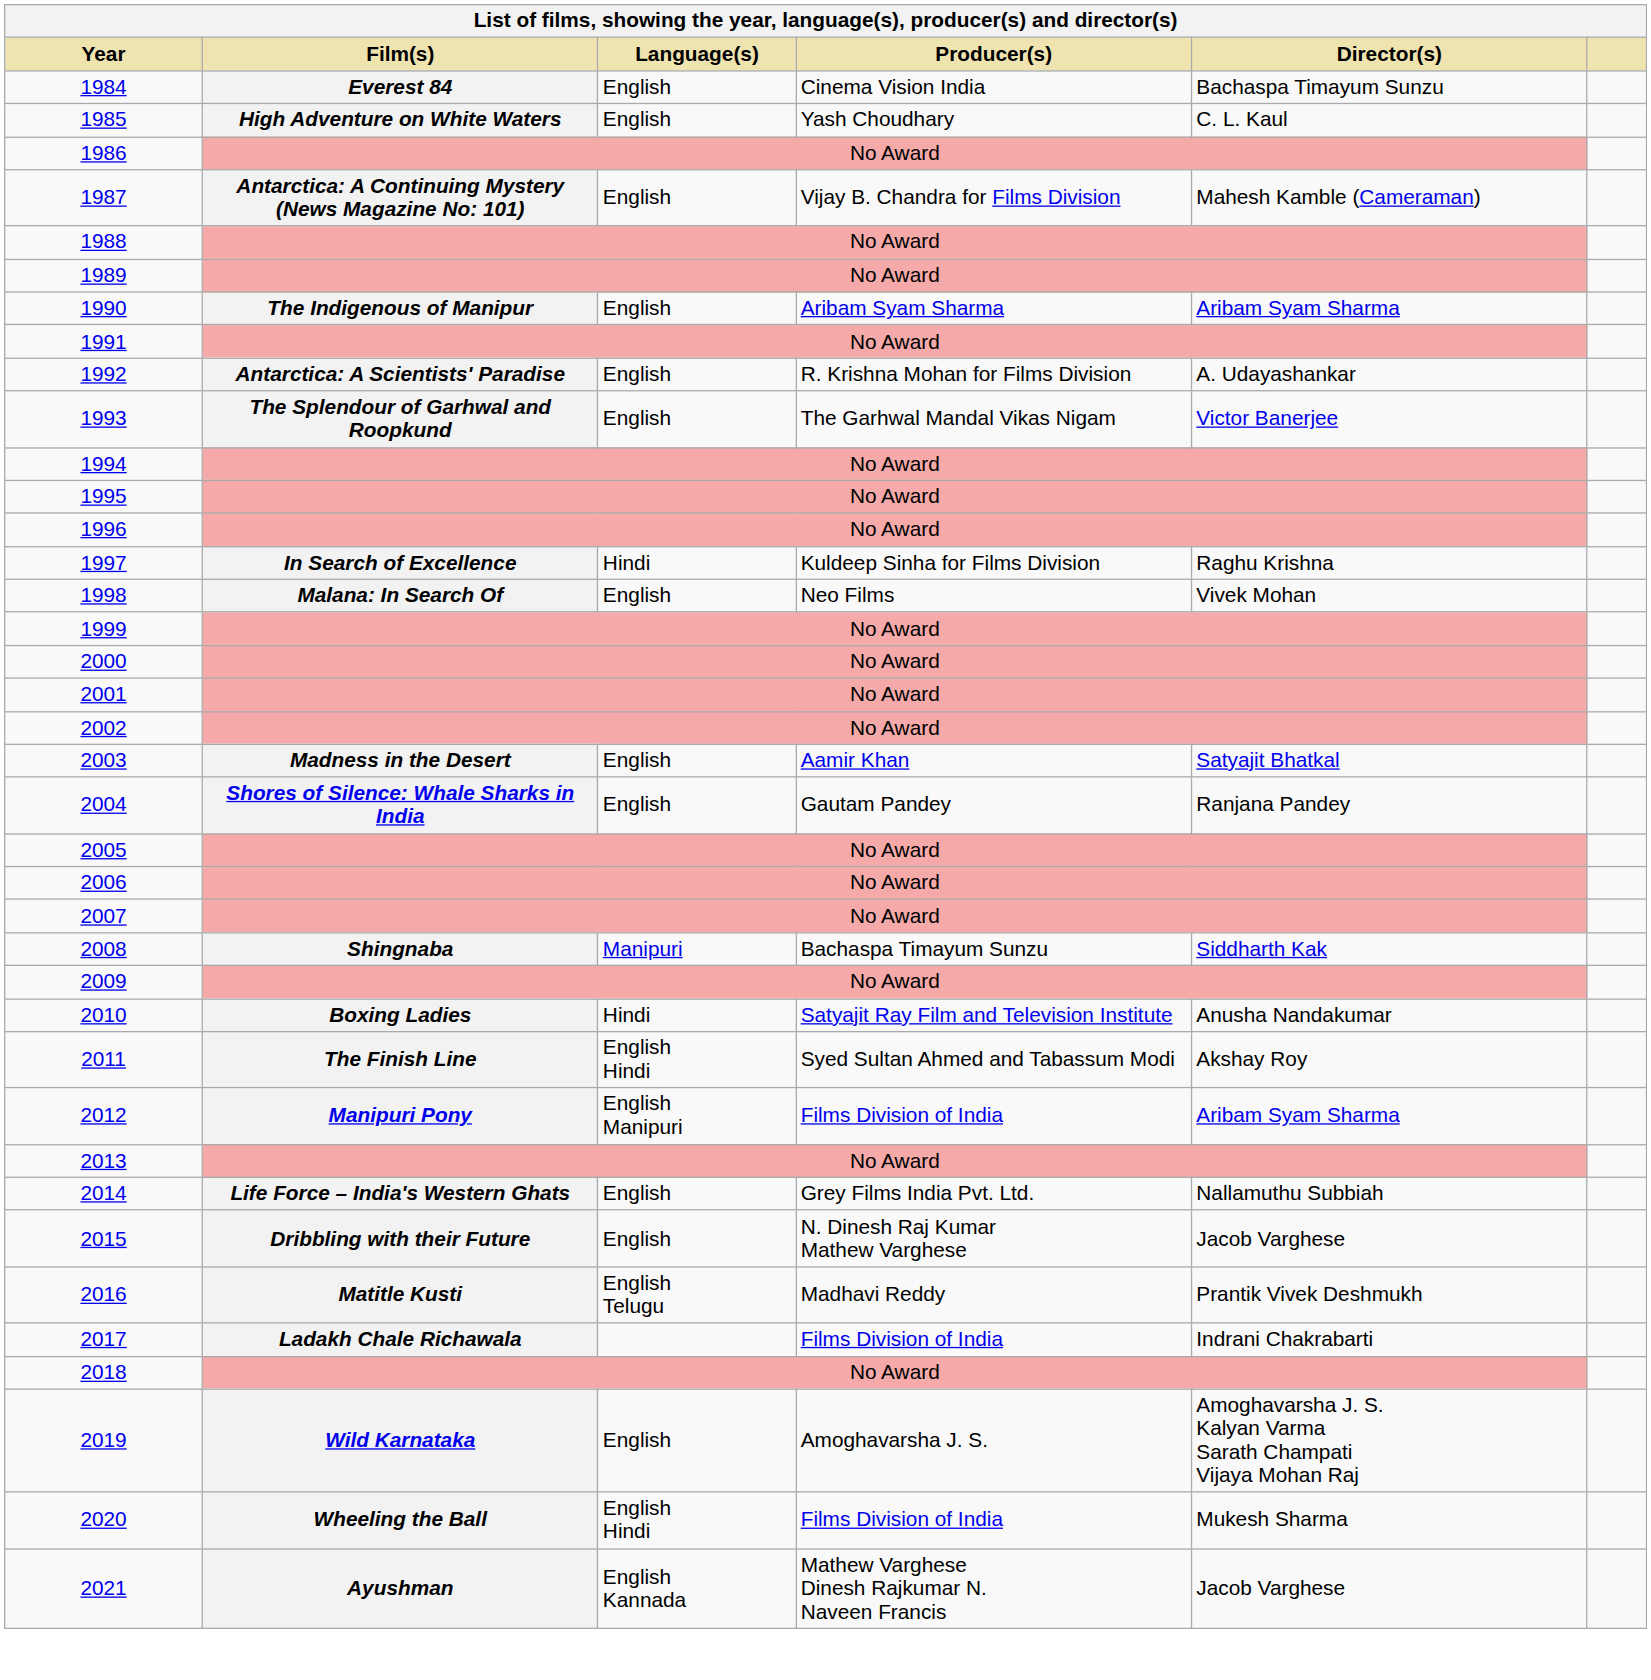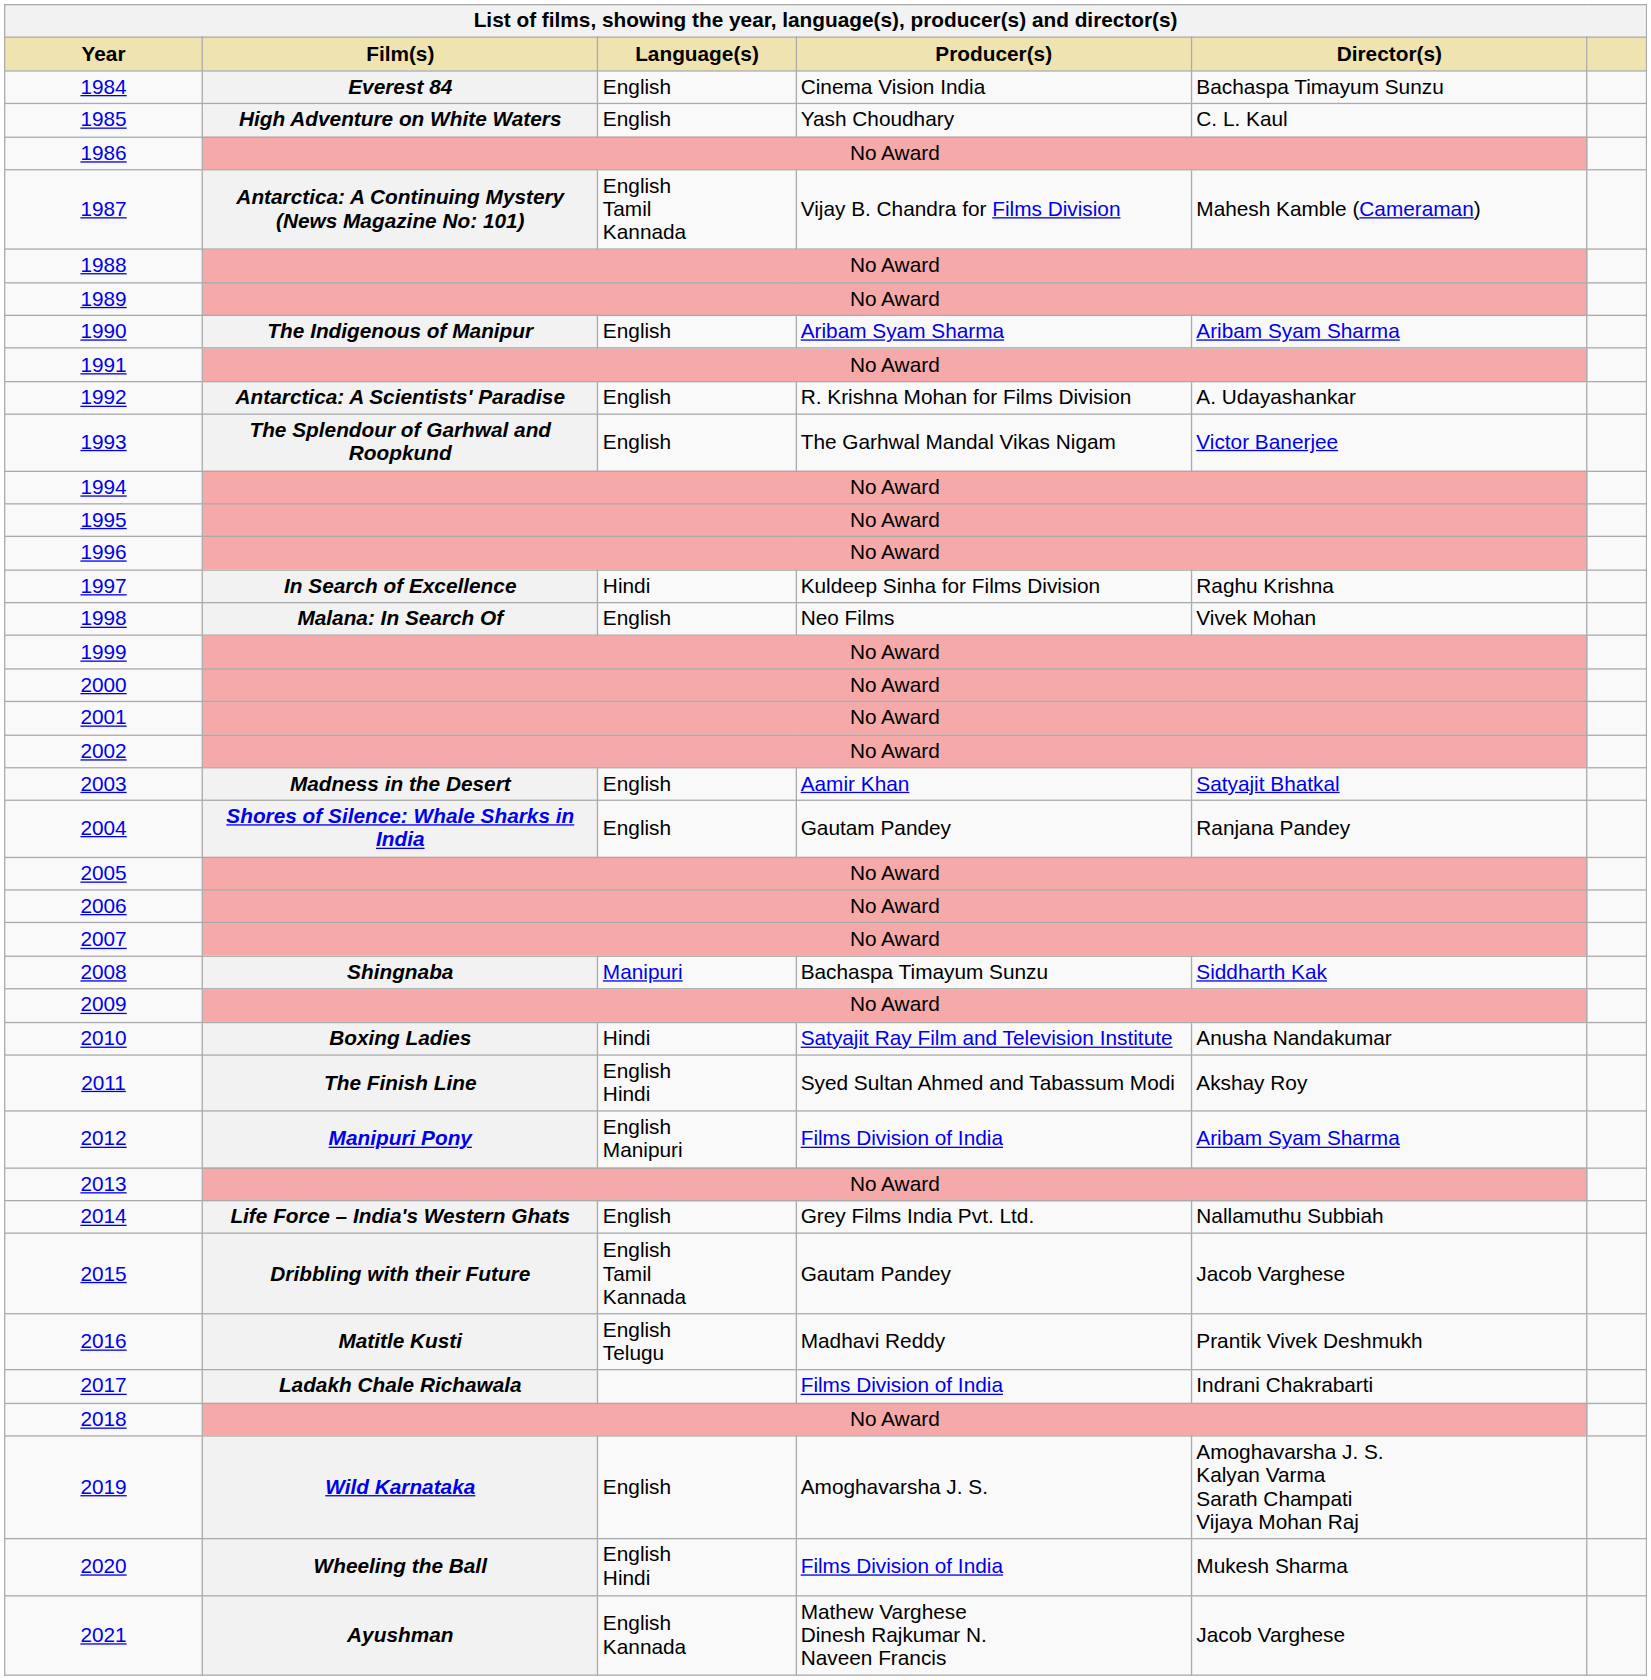1987 | Language(s): English -> English Tamil Kannada
2015 | Language(s): English -> English Tamil Kannada
2015 | Producer(s): N. Dinesh Raj Kumar Mathew Varghese -> Gautam Pandey
